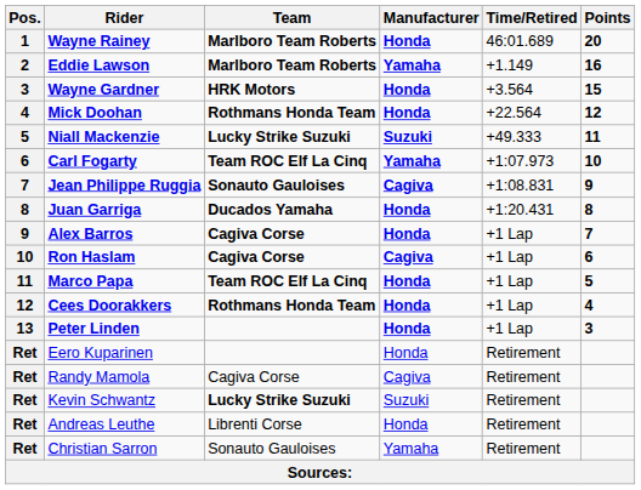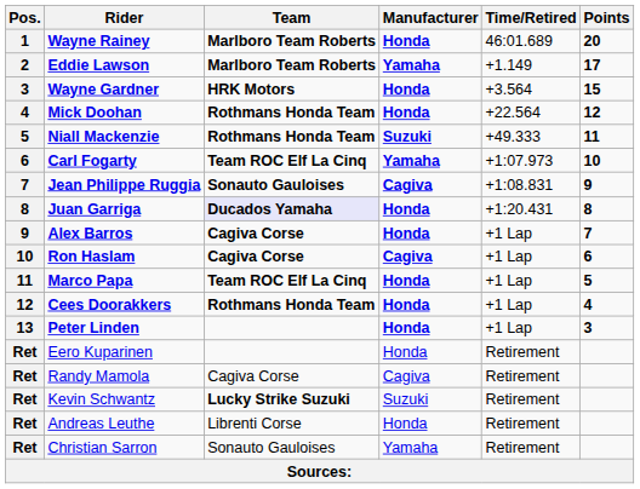Eddie Lawson | Points: 16 -> 17
Niall Mackenzie | Team: Lucky Strike Suzuki -> Rothmans Honda Team
Juan Garriga | Team: no background -> lavender background
